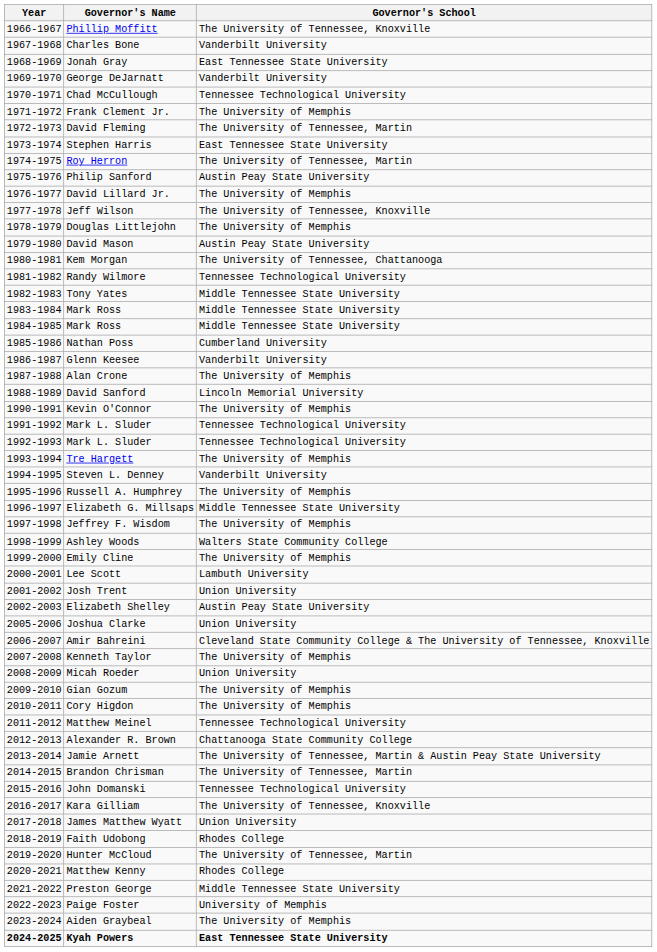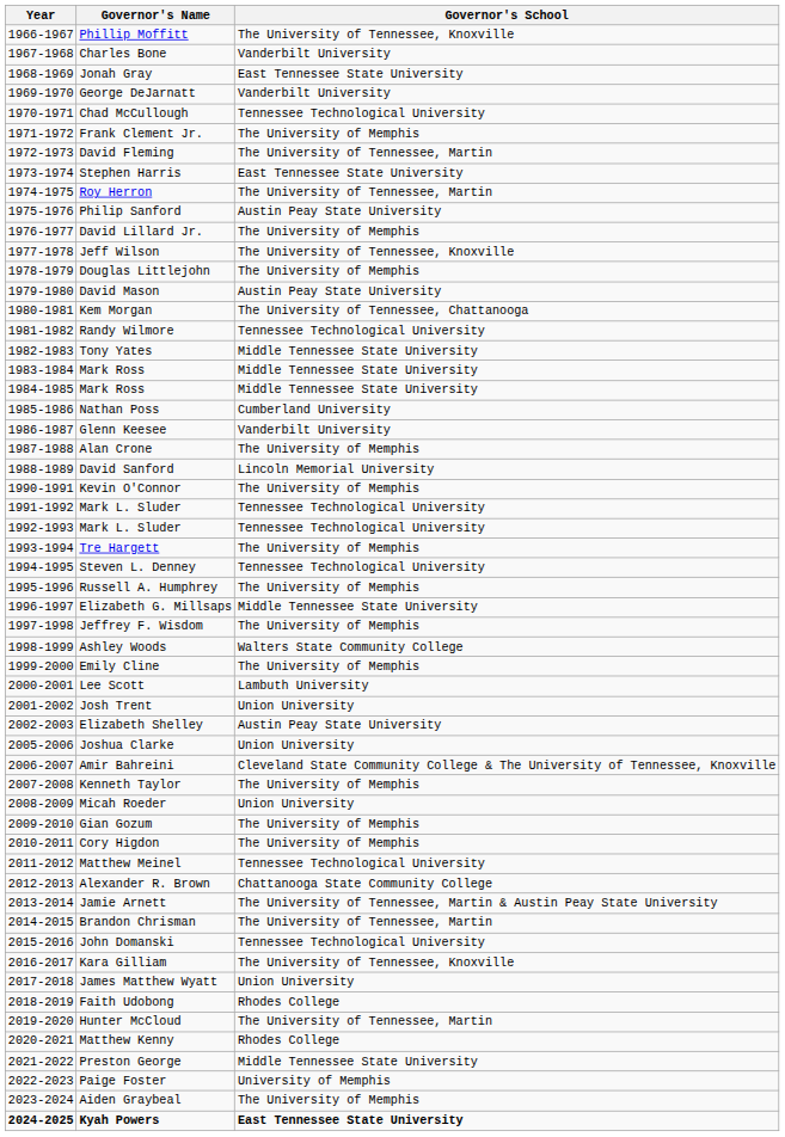Steven L. Denney | Governor's School: Vanderbilt University -> Tennessee Technological University
